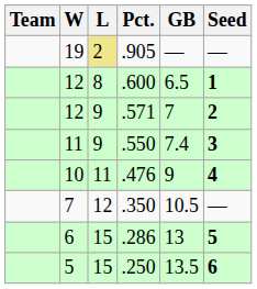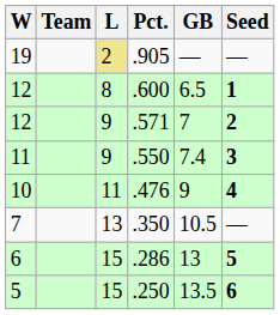columns swapped: Team <-> W
.350 | L: 12 -> 13
